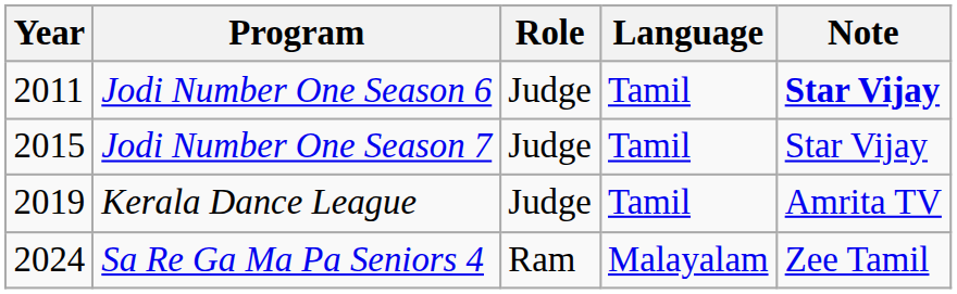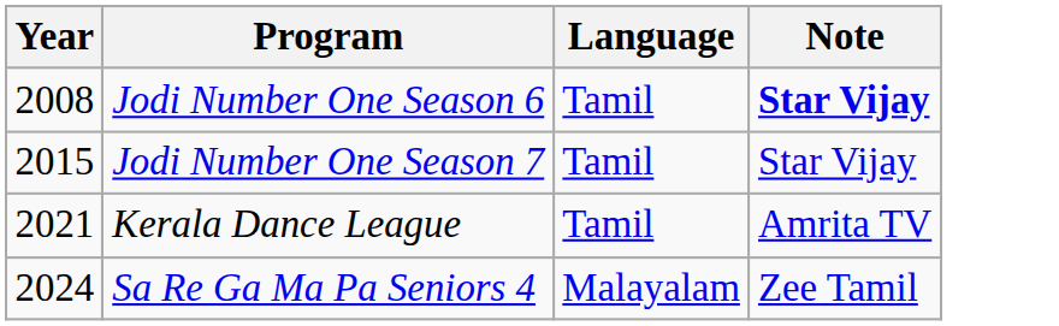- column: Role | Judge | Judge | Judge | Ram
Jodi Number One Season 6 | Year: 2011 -> 2008
Kerala Dance League | Year: 2019 -> 2021
